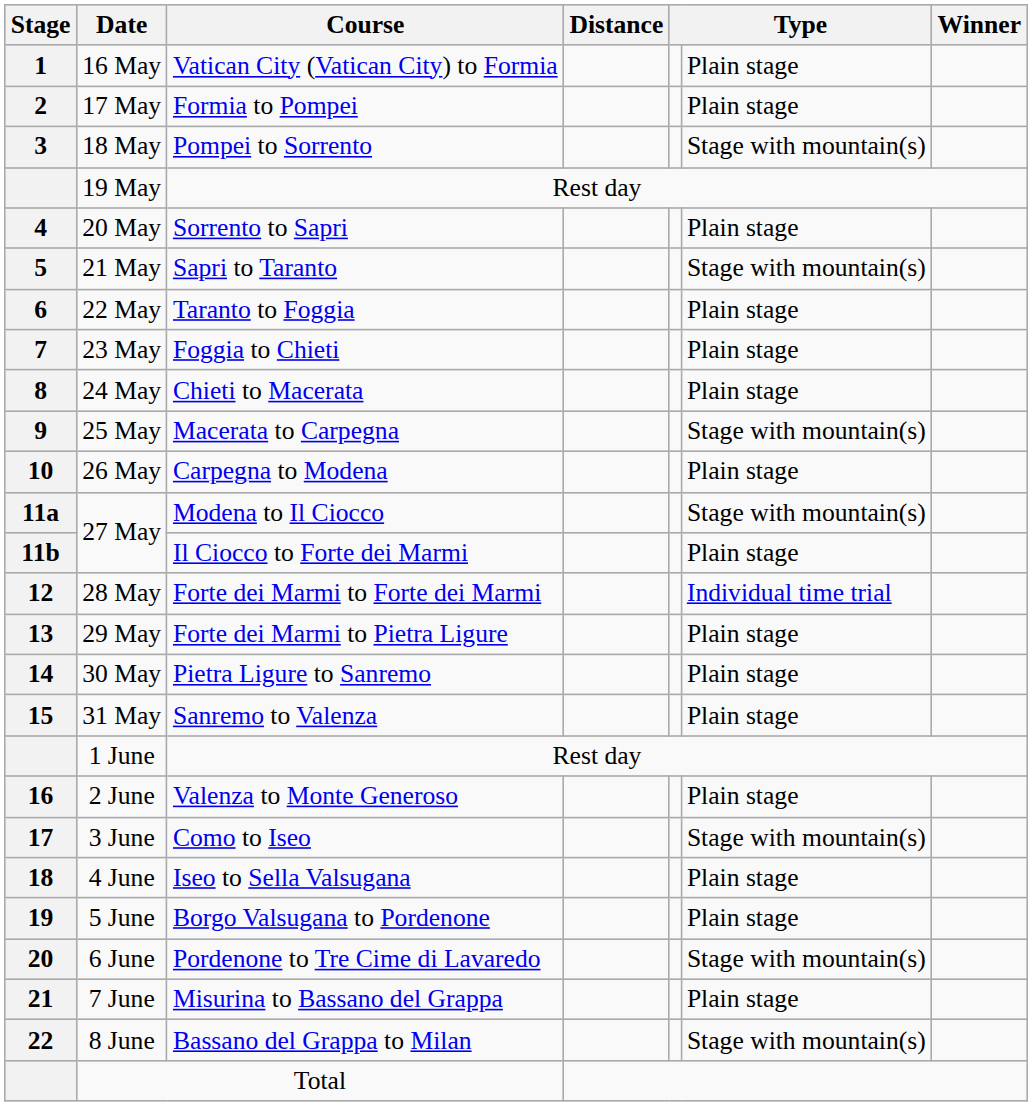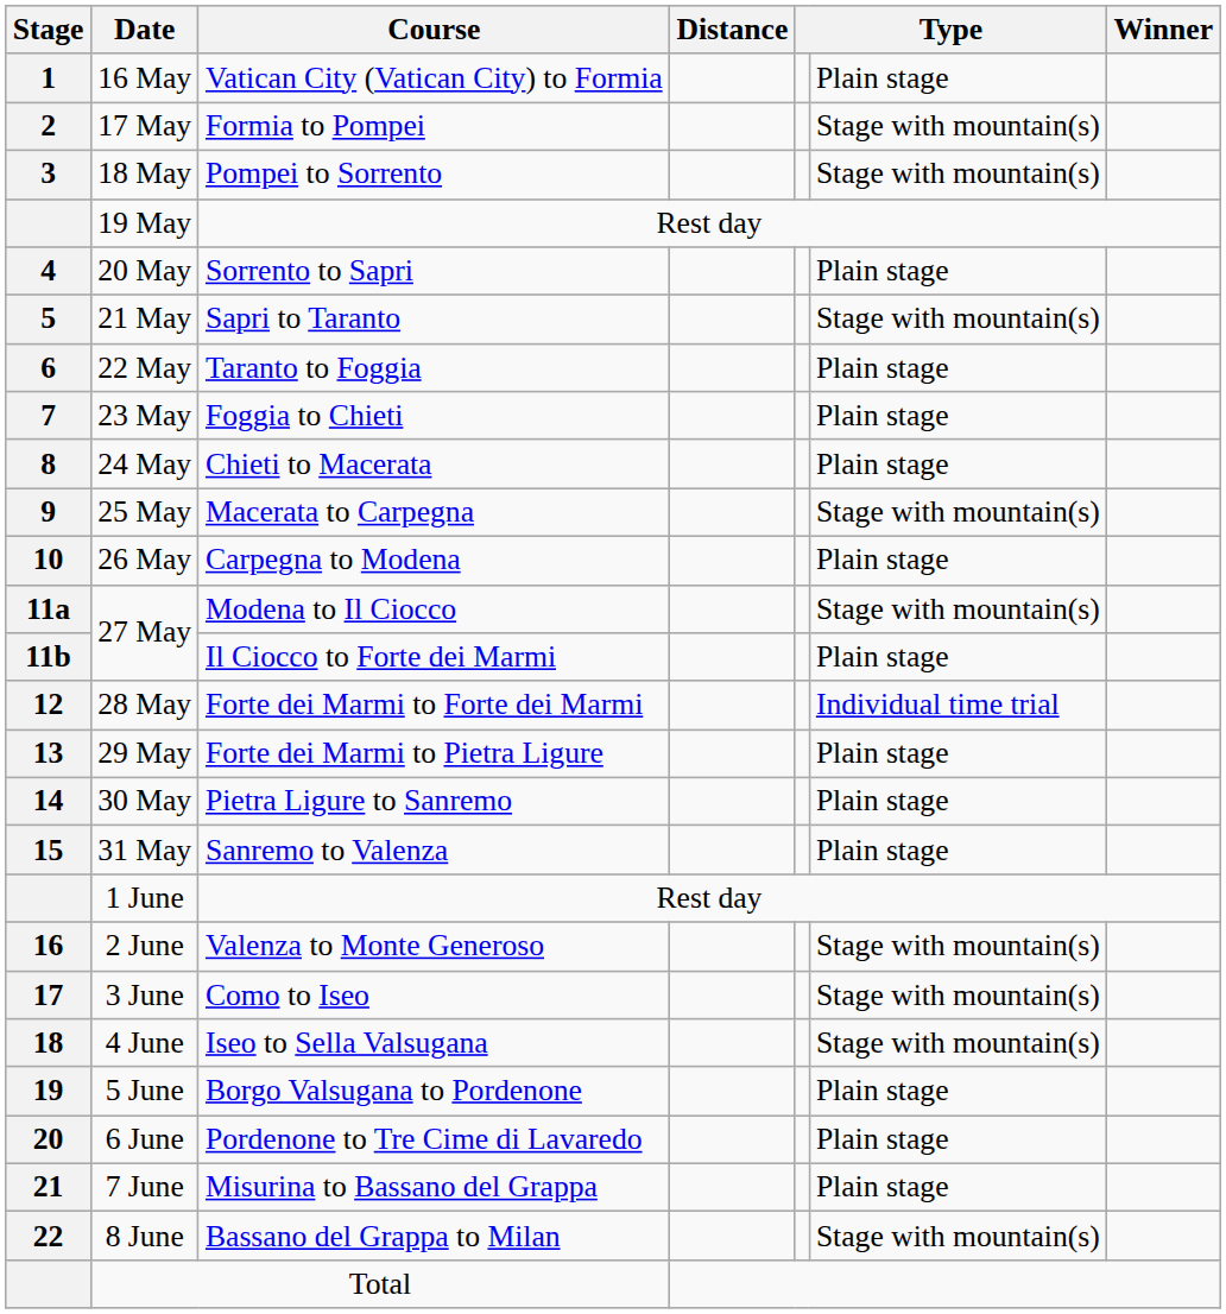17 May | column 6: Plain stage -> Stage with mountain(s)
2 June | column 6: Plain stage -> Stage with mountain(s)
4 June | column 6: Plain stage -> Stage with mountain(s)
6 June | column 6: Stage with mountain(s) -> Plain stage
